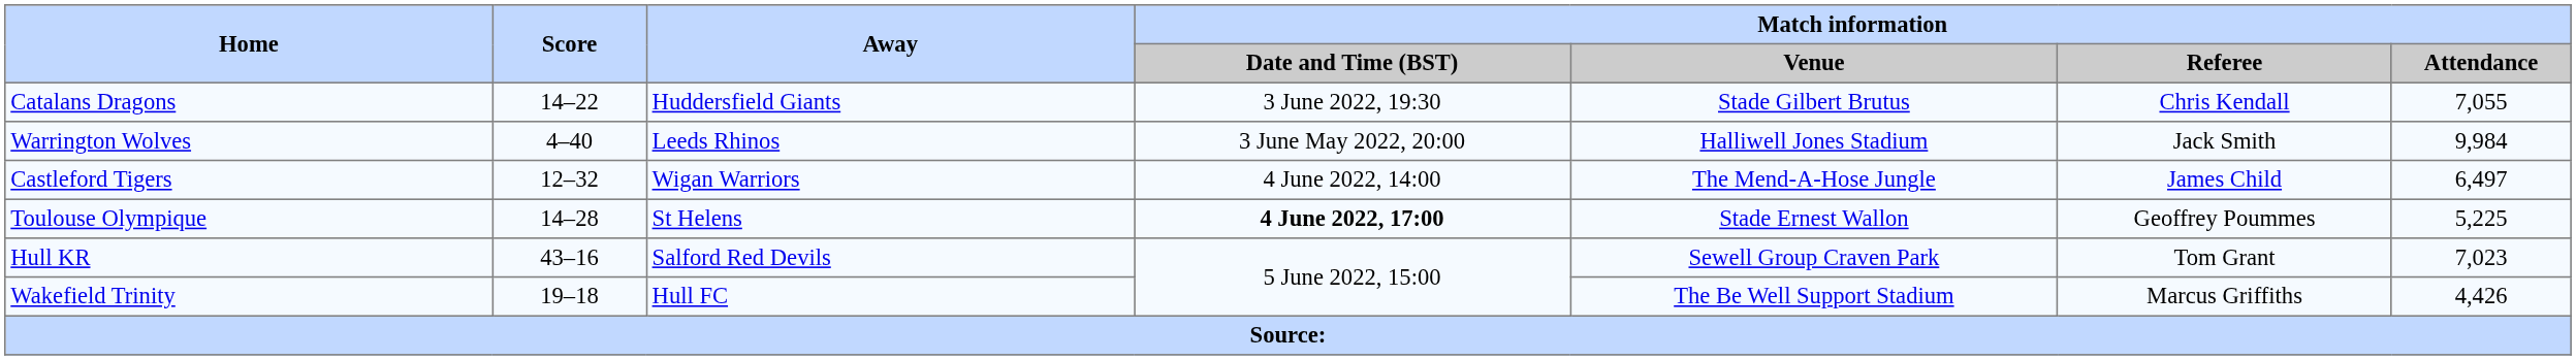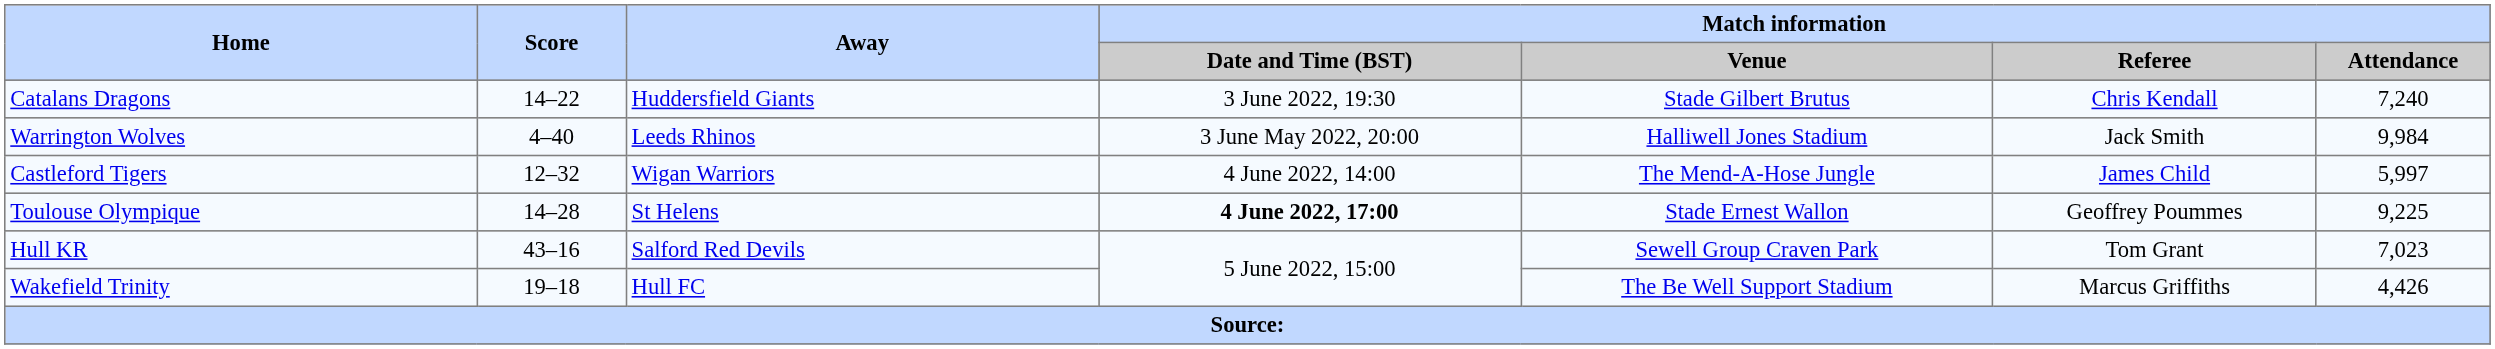Catalans Dragons | Match information / Attendance: 7,055 -> 7,240
Castleford Tigers | Match information / Attendance: 6,497 -> 5,997
Toulouse Olympique | Match information / Attendance: 5,225 -> 9,225
